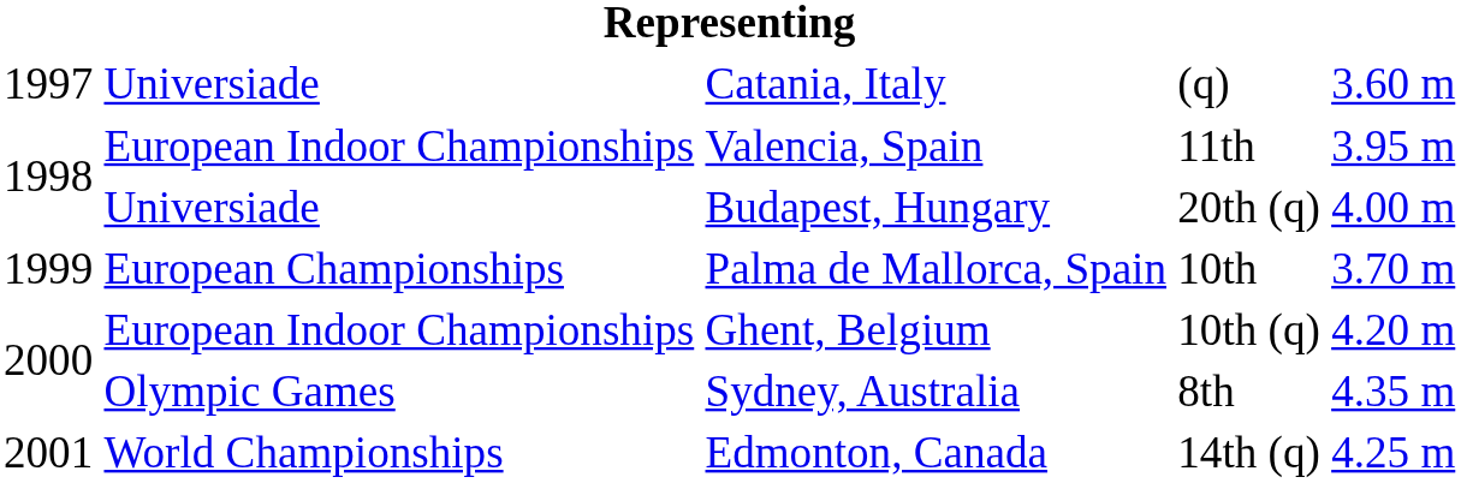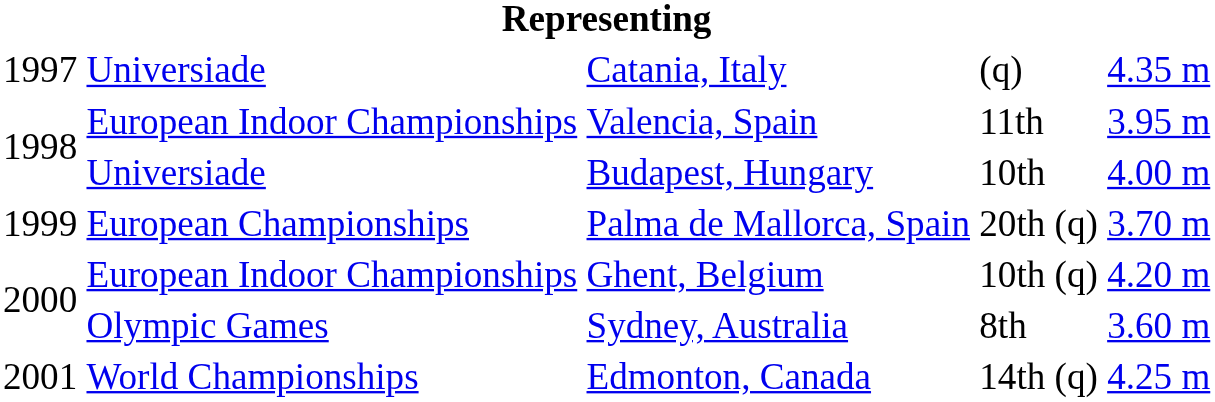Catania, Italy | column 5: 3.60 m -> 4.35 m
Budapest, Hungary | column 4: 20th (q) -> 10th
Palma de Mallorca, Spain | column 4: 10th -> 20th (q)
Sydney, Australia | column 5: 4.35 m -> 3.60 m
